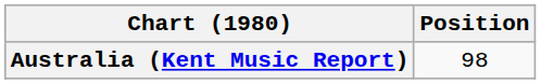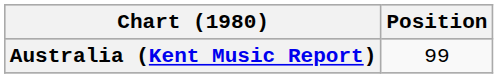Australia (Kent Music Report) | Position: 98 -> 99
